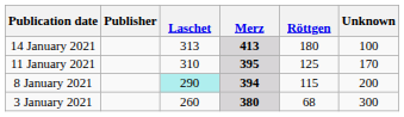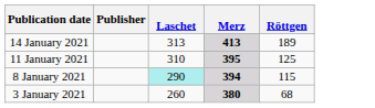- column: Unknown | 100 | 170 | 200 | 300
14 January 2021 | Röttgen: 180 -> 189
